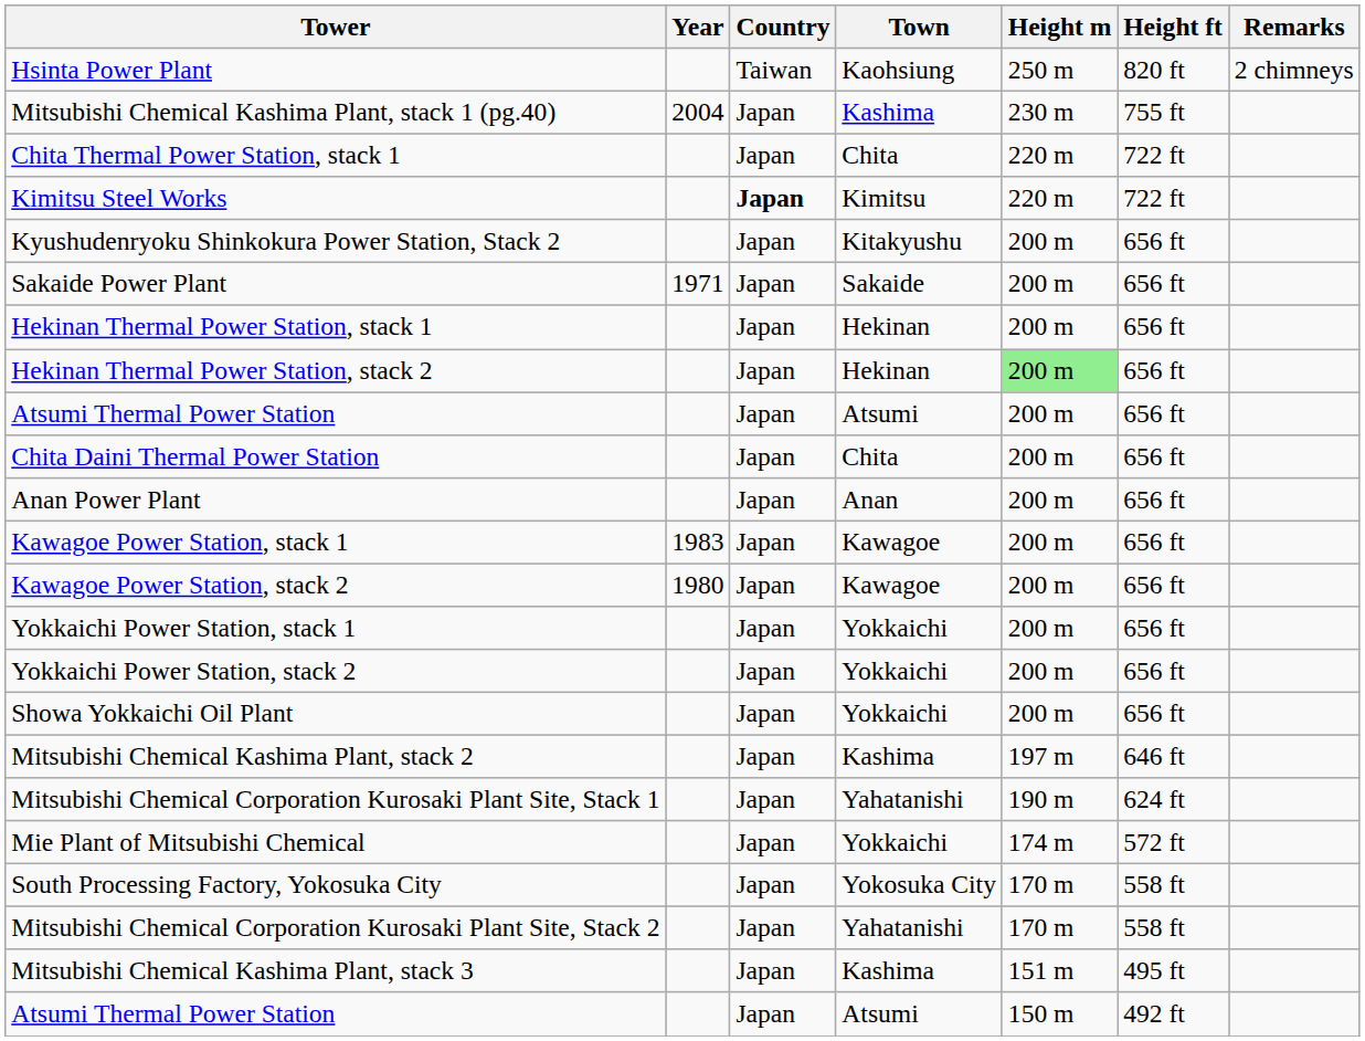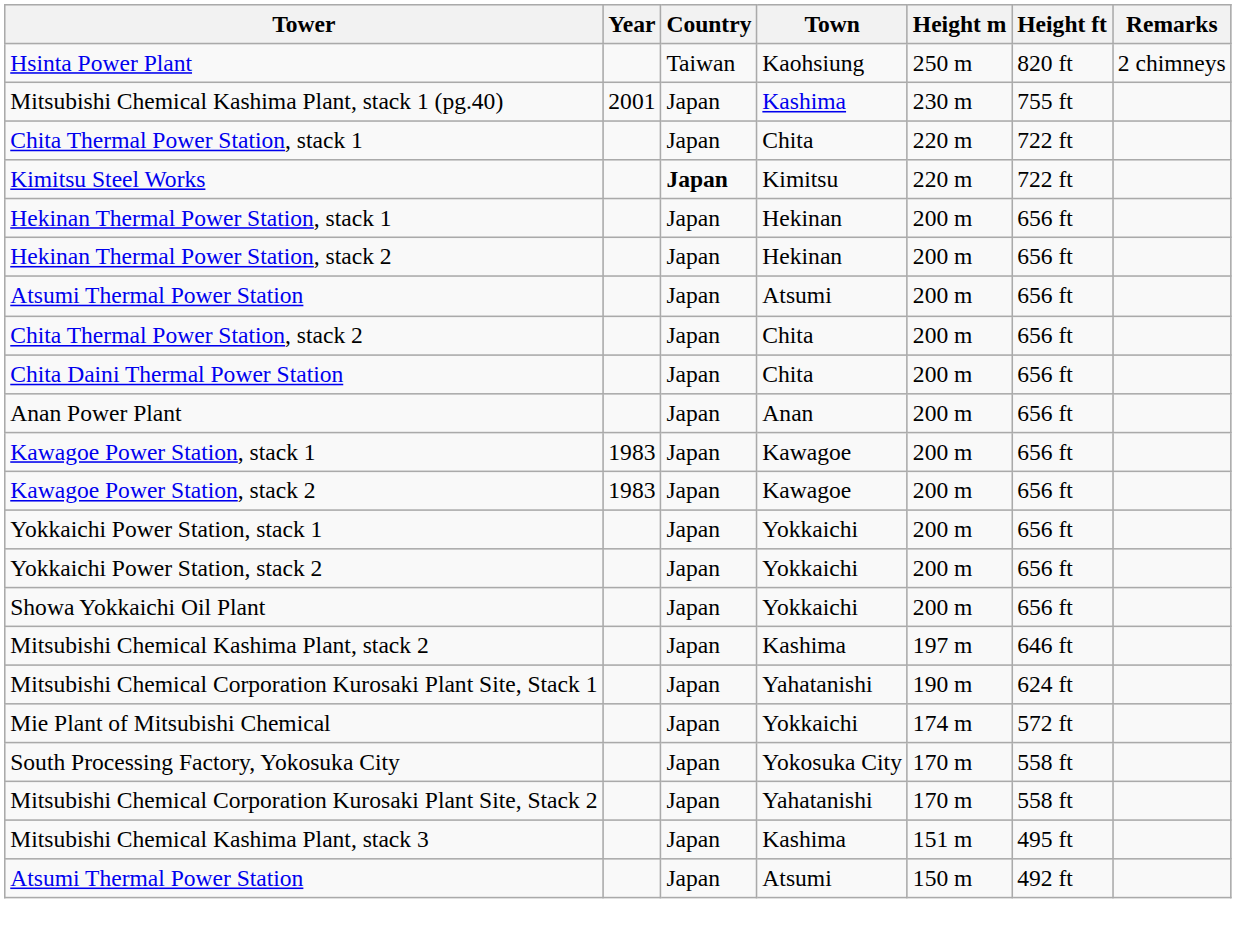Mitsubishi Chemical Kashima Plant, stack 1 (pg.40) | Year: 2004 -> 2001
- row: Kyushudenryoku Shinkokura Power Station, Stack 2 | Japan | Kitakyushu | 200 m | 656 ft
- row: Sakaide Power Plant | 1971 | Japan | Sakaide | 200 m | 656 ft
Hekinan Thermal Power Station, stack 2 | Height m: lightgreen background -> no background
+ row: Chita Thermal Power Station, stack 2 | Japan | Chita | 200 m | 656 ft
Kawagoe Power Station, stack 2 | Year: 1980 -> 1983
